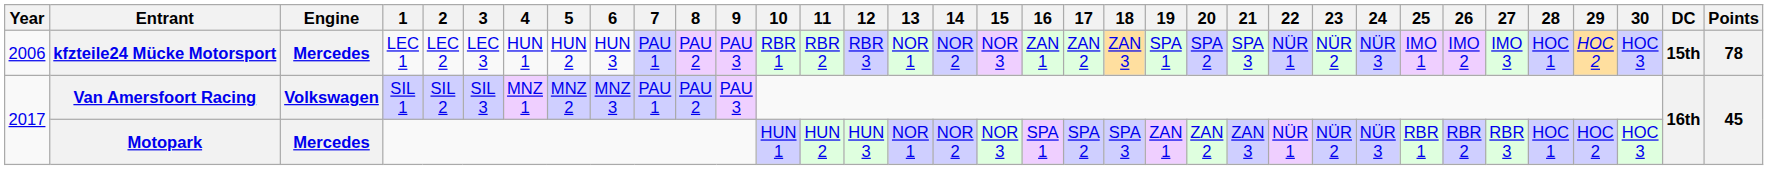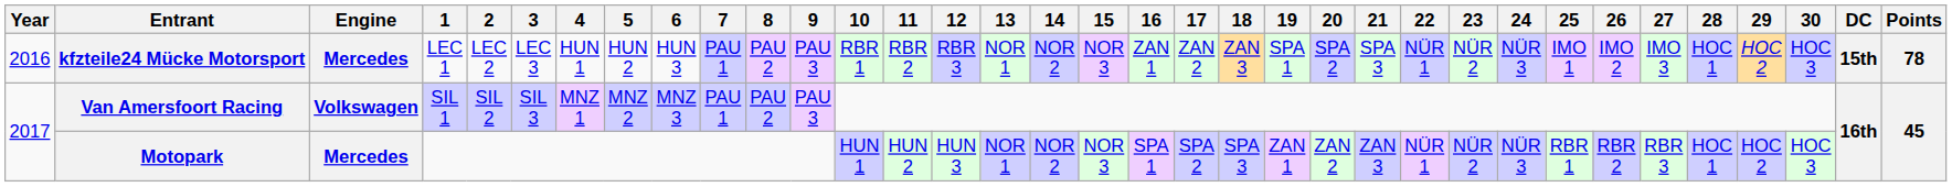kfzteile24 Mücke Motorsport | Year: 2006 -> 2016
